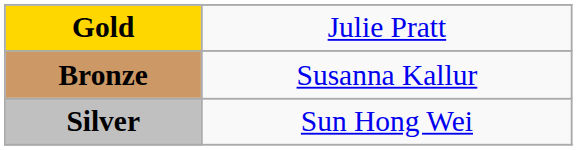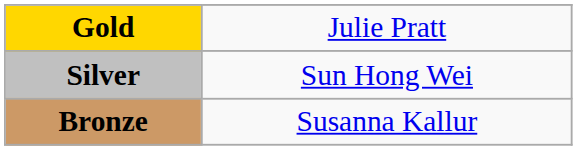rows swapped: Silver <-> Bronze
